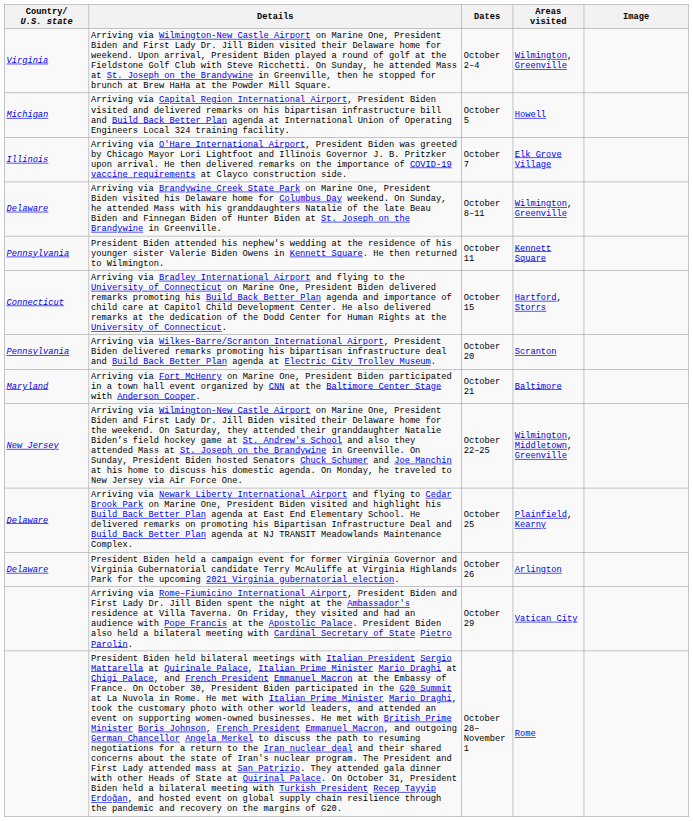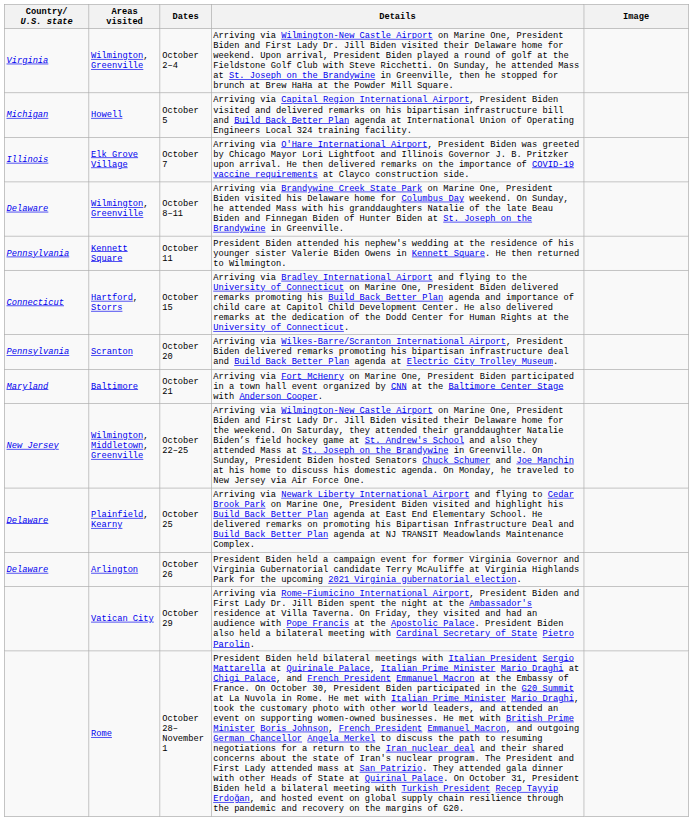columns swapped: Areas visited <-> Details
